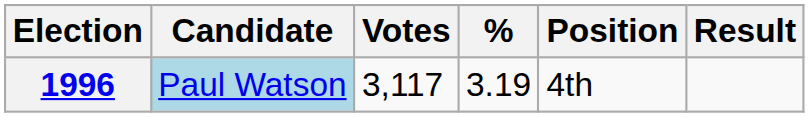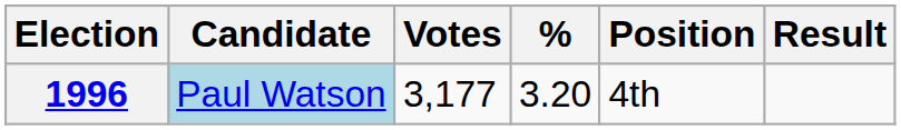1996 | Votes: 3,117 -> 3,177
1996 | %: 3.19 -> 3.20
